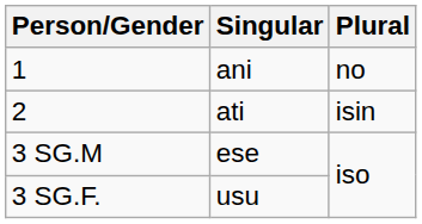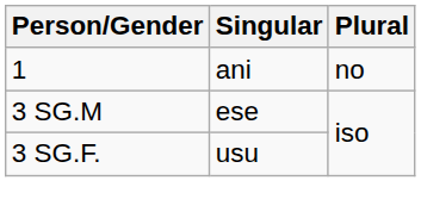- row: 2 | ati | isin
